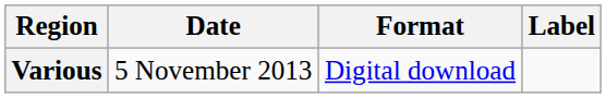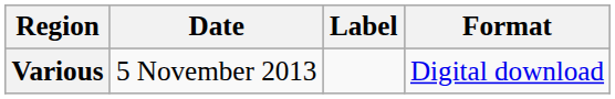columns swapped: Format <-> Label
